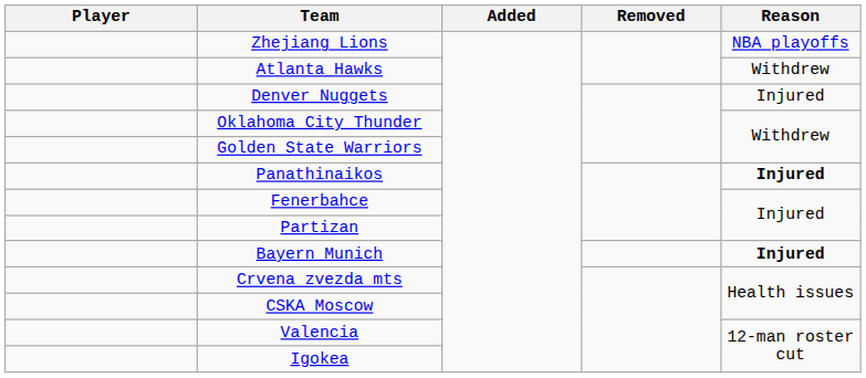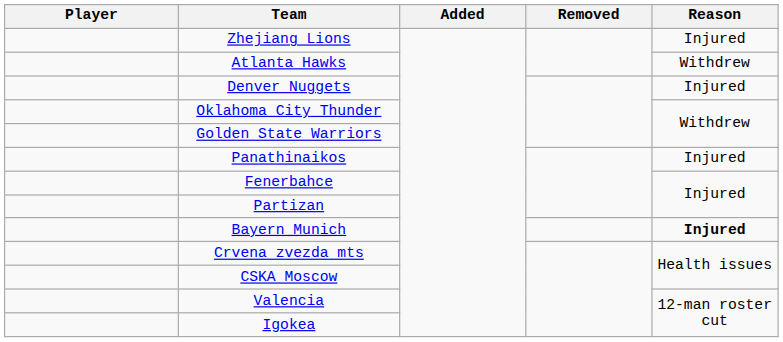Zhejiang Lions | Reason: NBA playoffs -> Injured
Panathinaikos | Reason: bold -> normal
